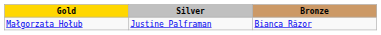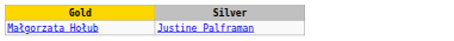- column: Bronze | Bianca Răzor
